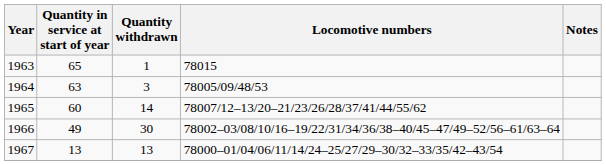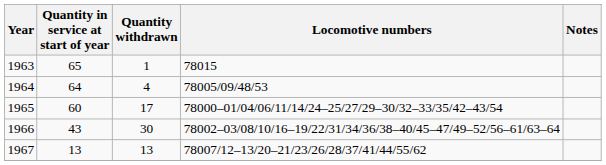1964 | Quantity in service at start of year: 63 -> 64
1964 | Quantity withdrawn: 3 -> 4
1965 | Quantity withdrawn: 14 -> 17
1965 | Locomotive numbers: 78007/12–13/20–21/23/26/28/37/41/44/55/62 -> 78000–01/04/06/11/14/24–25/27/29–30/32–33/35/42–43/54
1966 | Quantity in service at start of year: 49 -> 43
1967 | Locomotive numbers: 78000–01/04/06/11/14/24–25/27/29–30/32–33/35/42–43/54 -> 78007/12–13/20–21/23/26/28/37/41/44/55/62
